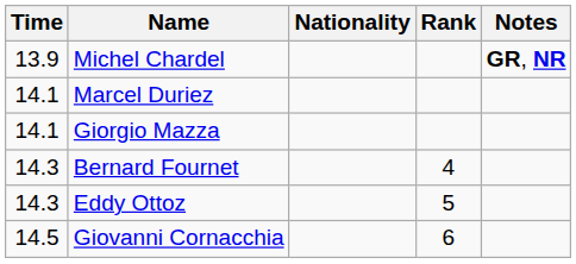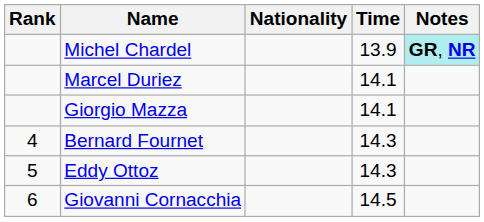columns swapped: Rank <-> Time
Michel Chardel | Notes: no background -> paleturquoise background
